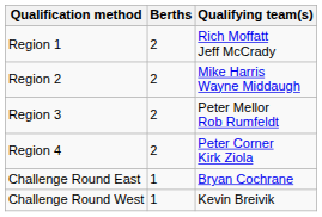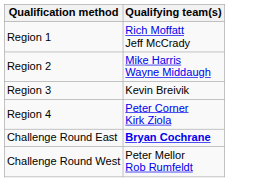- column: Berths | 2 | 2 | 2 | 2 | 1 | 1
Region 3 | Qualifying team(s): Peter Mellor Rob Rumfeldt -> Kevin Breivik
Challenge Round East | Qualifying team(s): normal -> bold
Challenge Round West | Qualifying team(s): Kevin Breivik -> Peter Mellor Rob Rumfeldt
